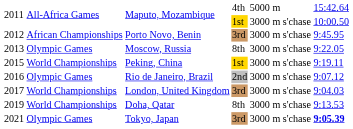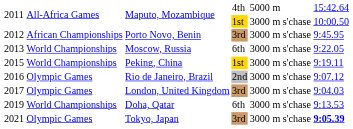Moscow, Russia | column 2: Olympic Games -> World Championships
Moscow, Russia | column 4: 8th -> 6th
London, United Kingdom | column 2: World Championships -> Olympic Games
Doha, Qatar | column 4: 8th -> 6th
